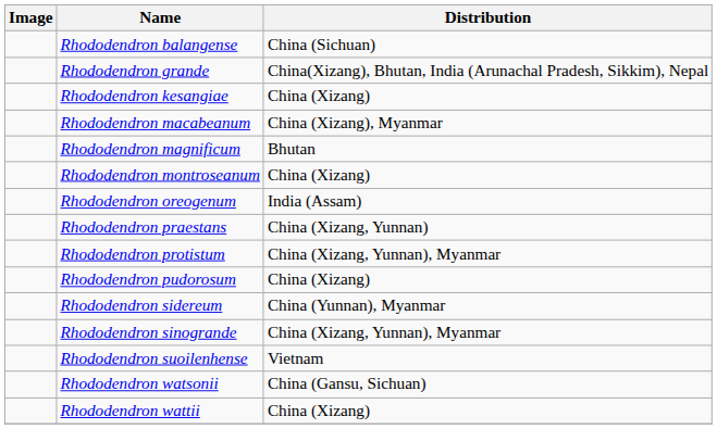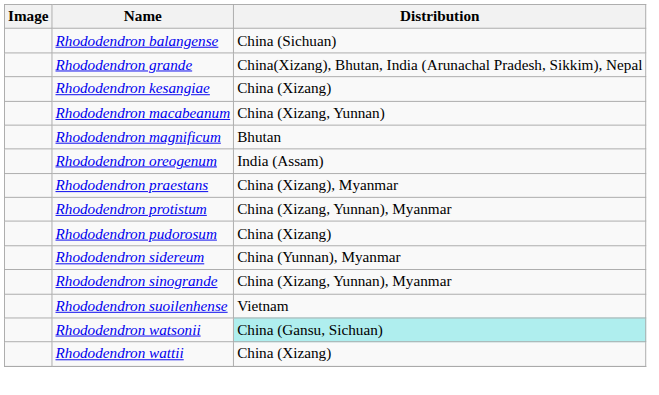Rhododendron macabeanum | Distribution: China (Xizang), Myanmar -> China (Xizang, Yunnan)
- row: Rhododendron montroseanum | China (Xizang)
Rhododendron praestans | Distribution: China (Xizang, Yunnan) -> China (Xizang), Myanmar
Rhododendron watsonii | Distribution: no background -> paleturquoise background
